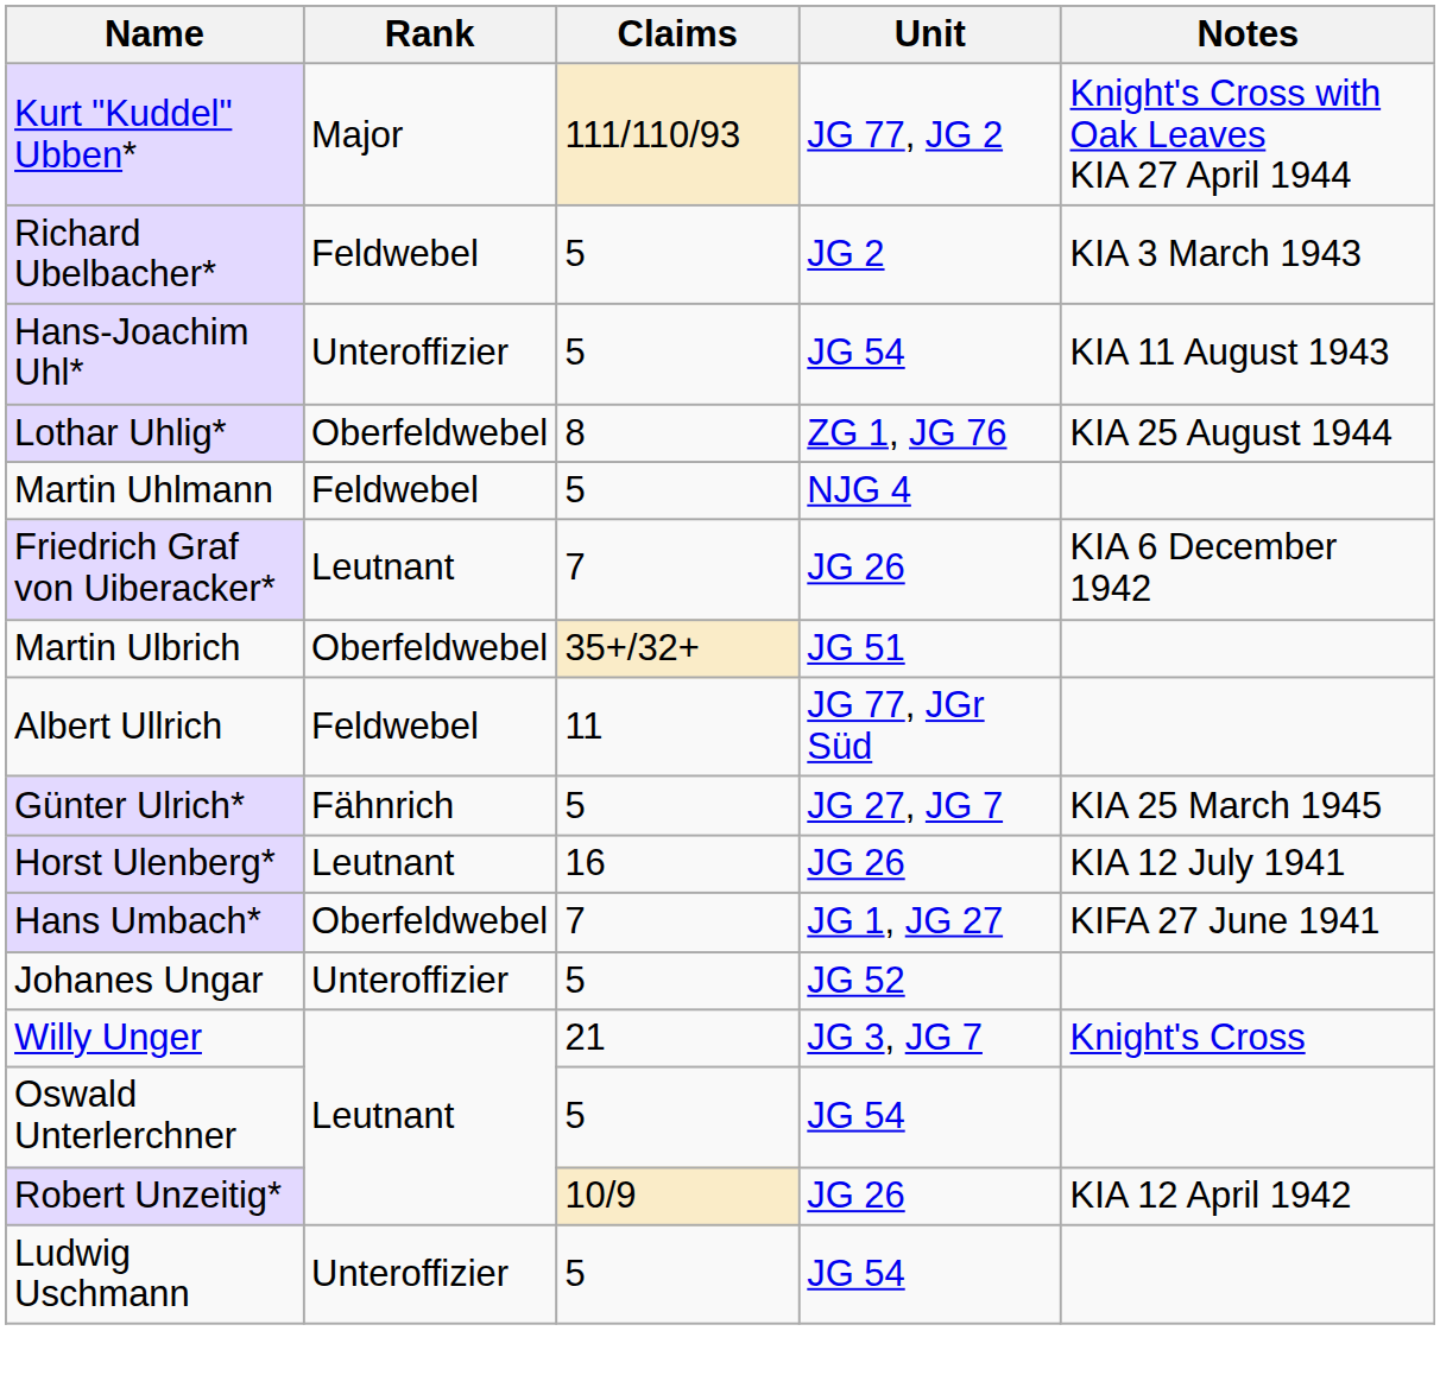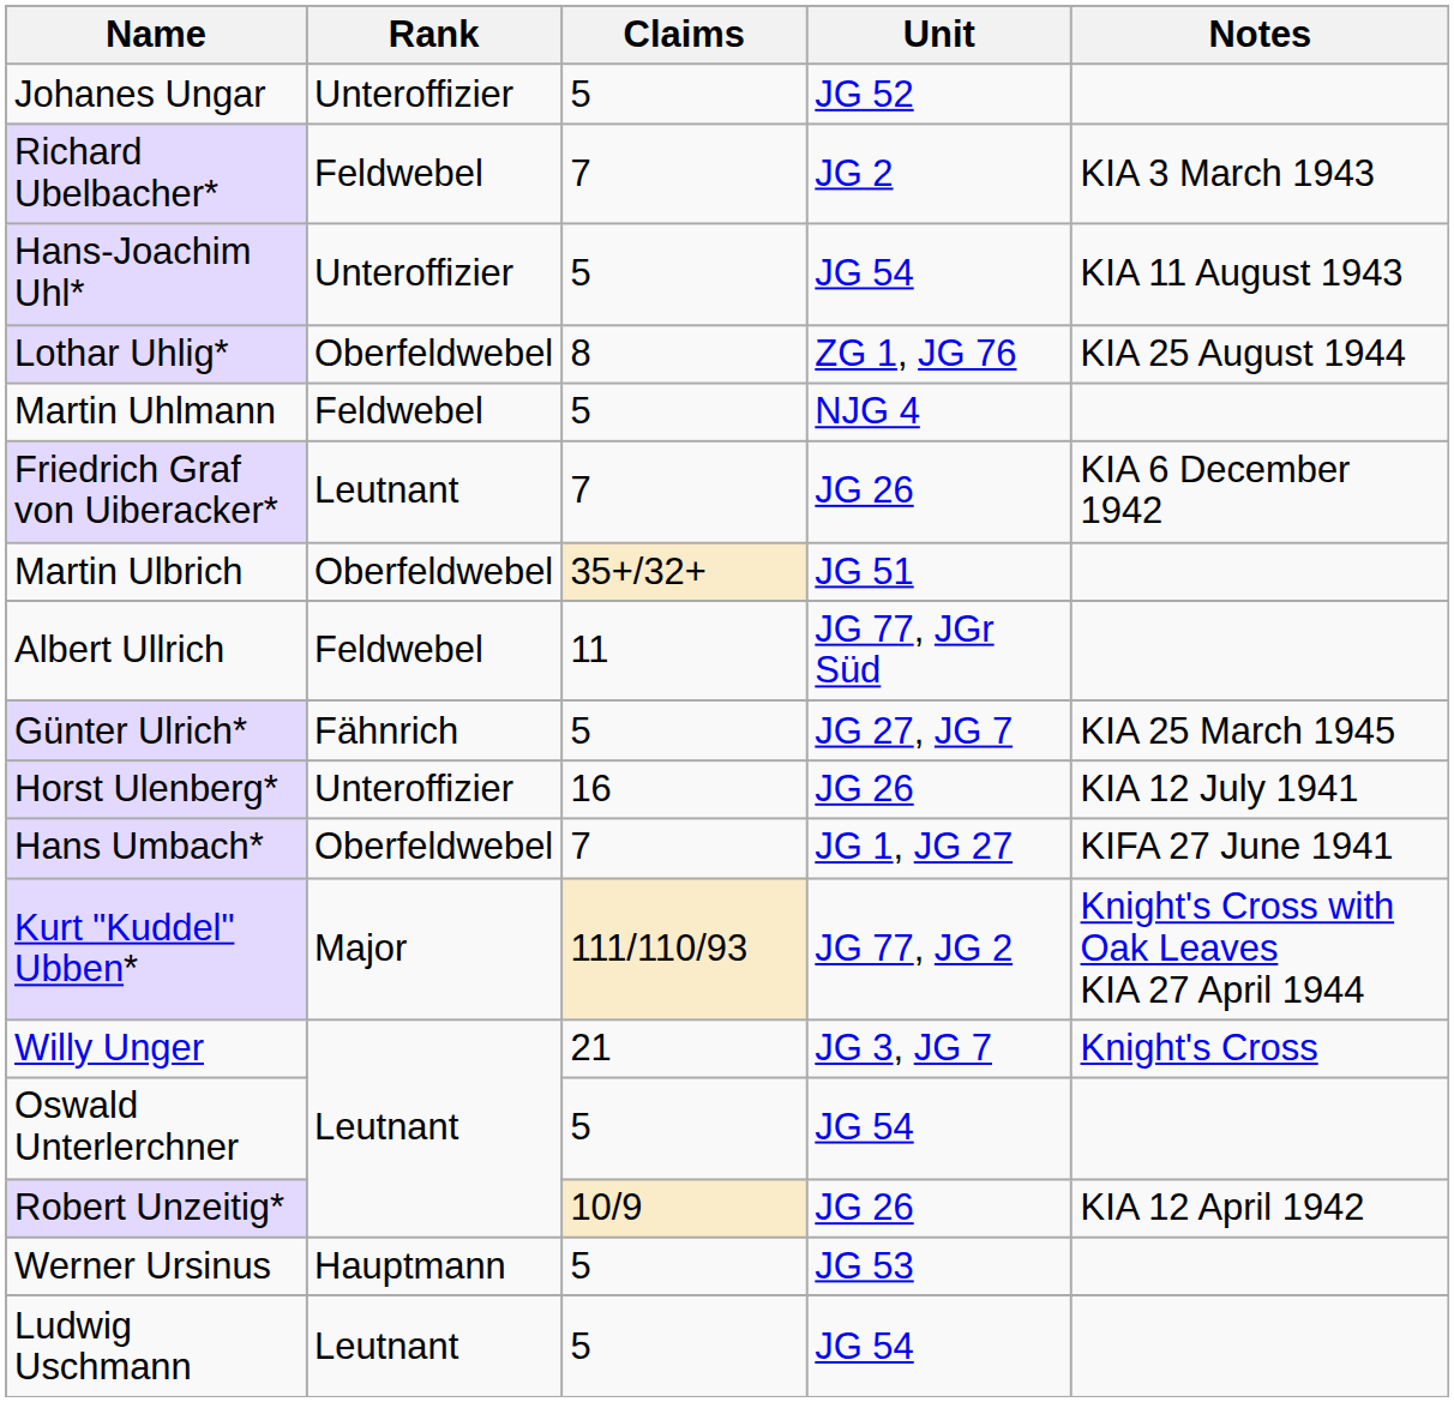rows swapped: Kurt "Kuddel" Ubben* <-> Johanes Ungar
Richard Ubelbacher* | Claims: 5 -> 7
Horst Ulenberg* | Rank: Leutnant -> Unteroffizier
+ row: Werner Ursinus | Hauptmann | 5 | JG 53
Ludwig Uschmann | Rank: Unteroffizier -> Leutnant
